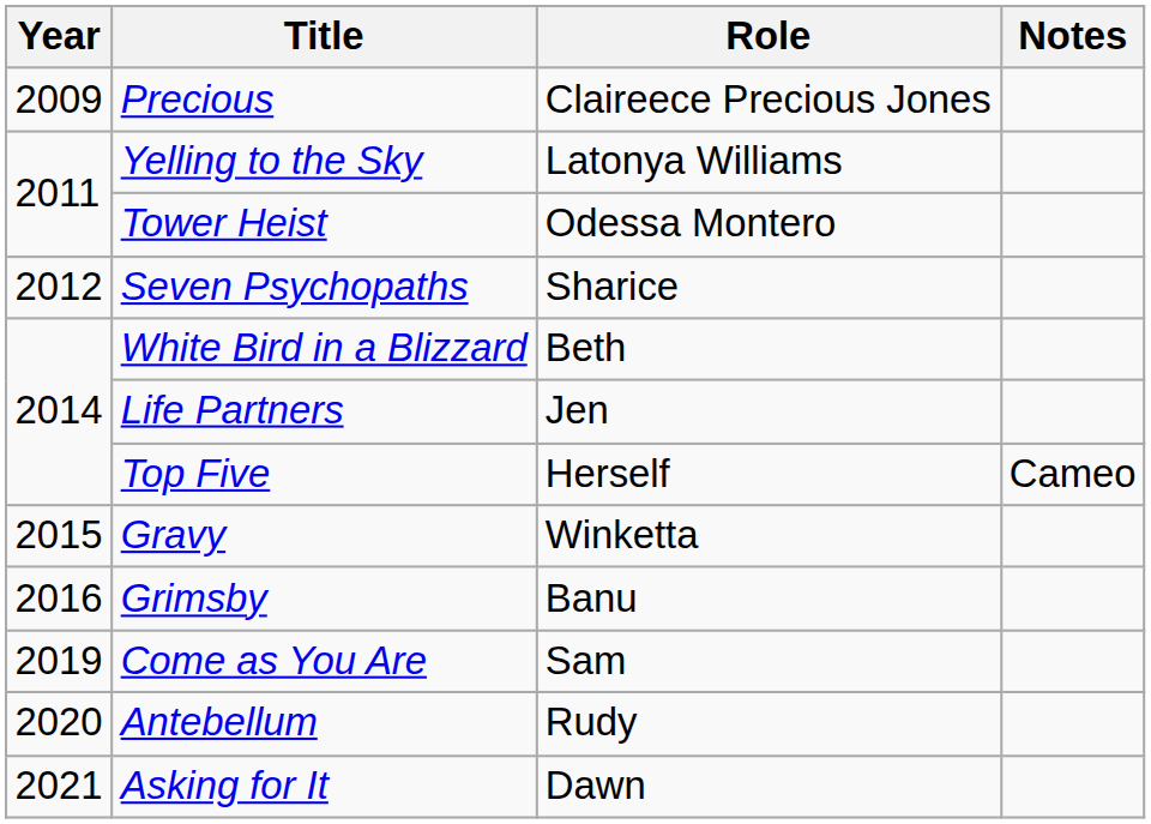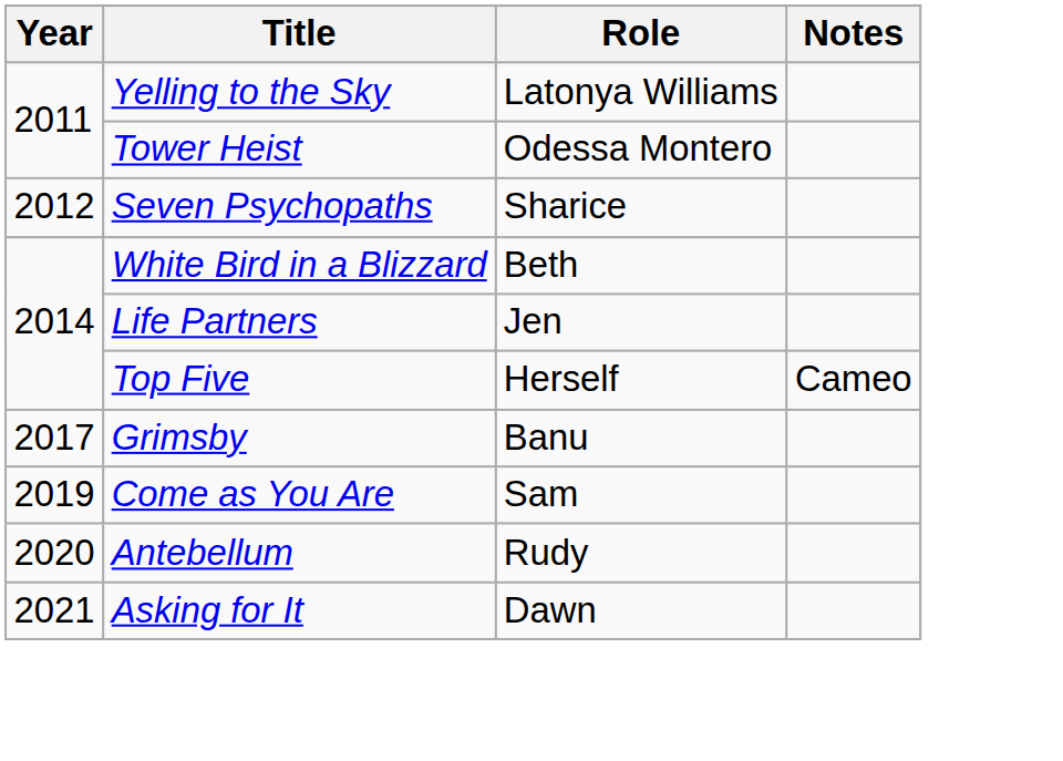- row: 2009 | Precious | Claireece Precious Jones
- row: 2015 | Gravy | Winketta
Grimsby | Year: 2016 -> 2017
